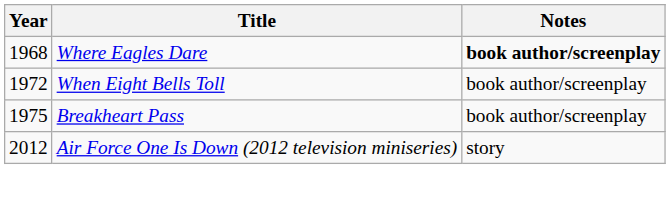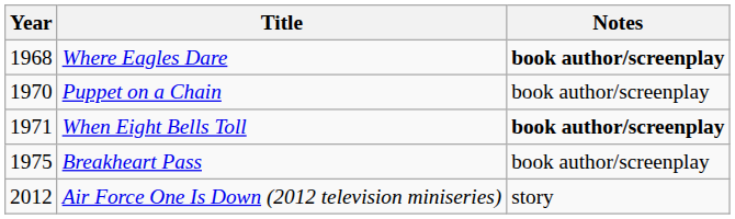+ row: 1970 | Puppet on a Chain | book author/screenplay
When Eight Bells Toll | Year: 1972 -> 1971
When Eight Bells Toll | Notes: normal -> bold
